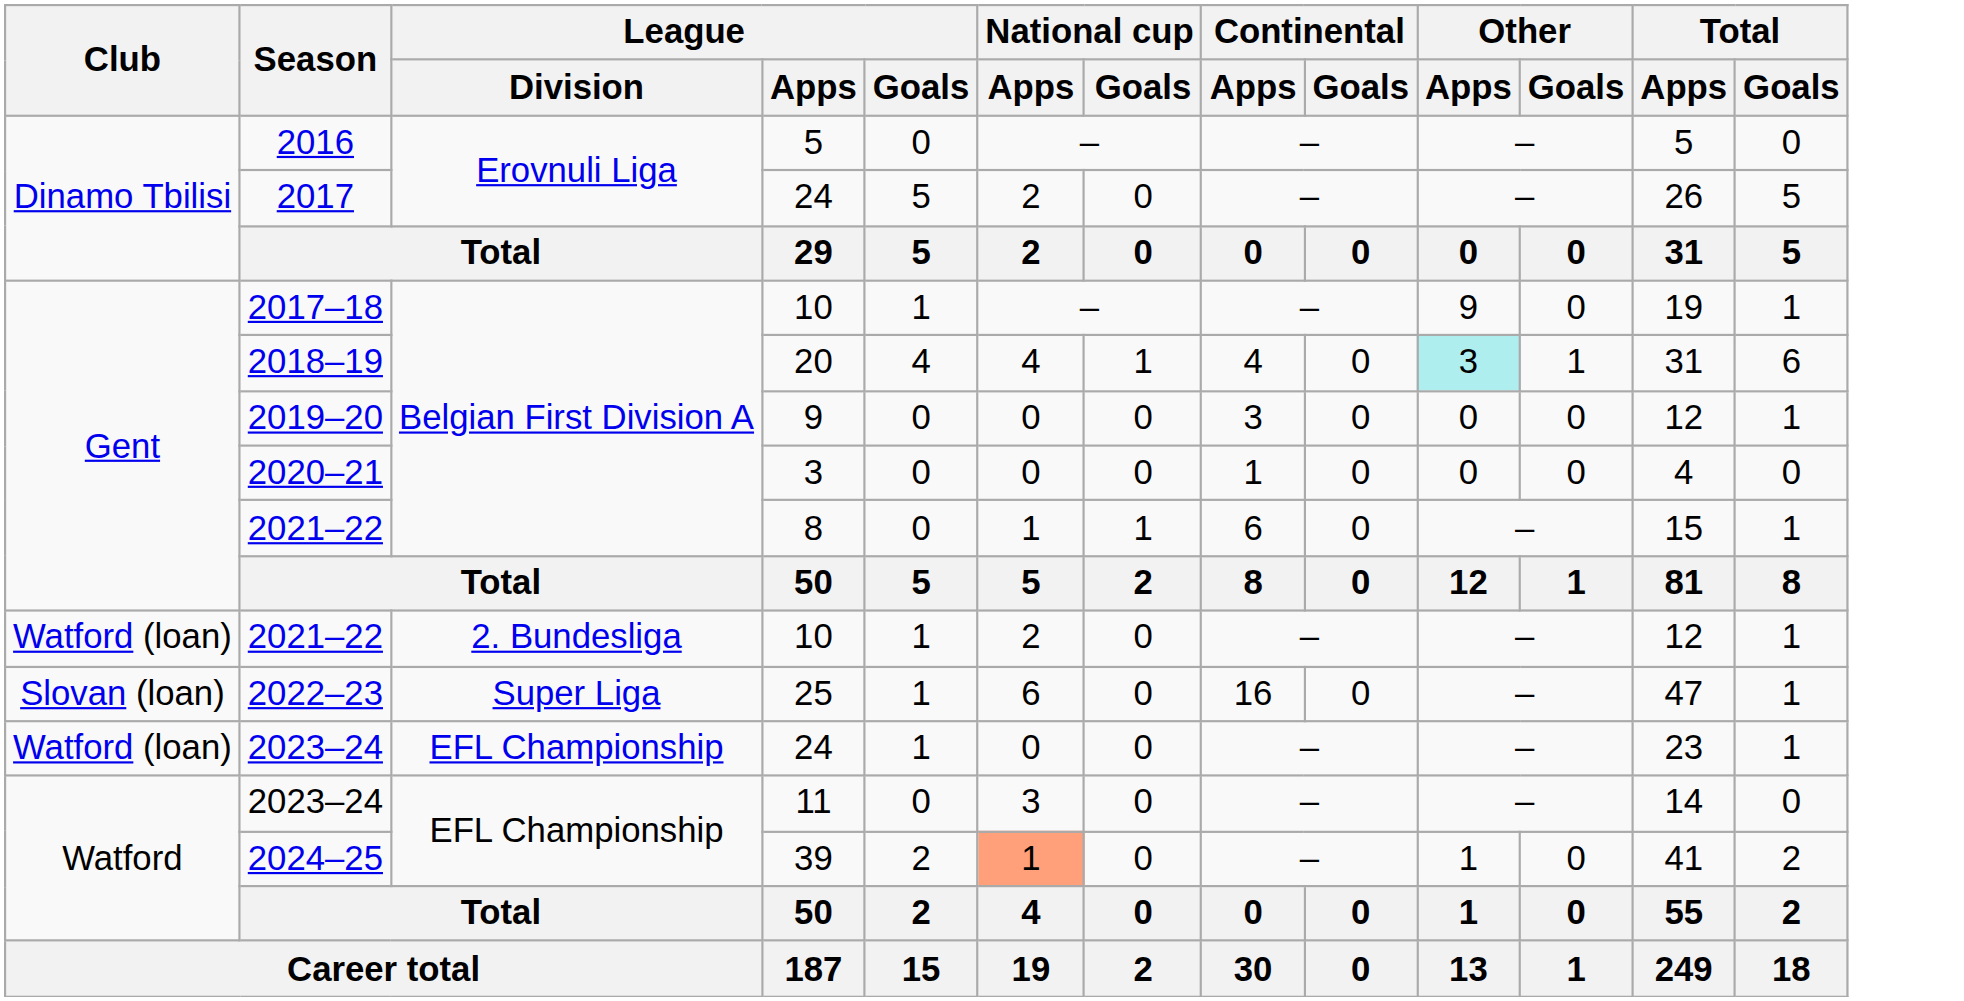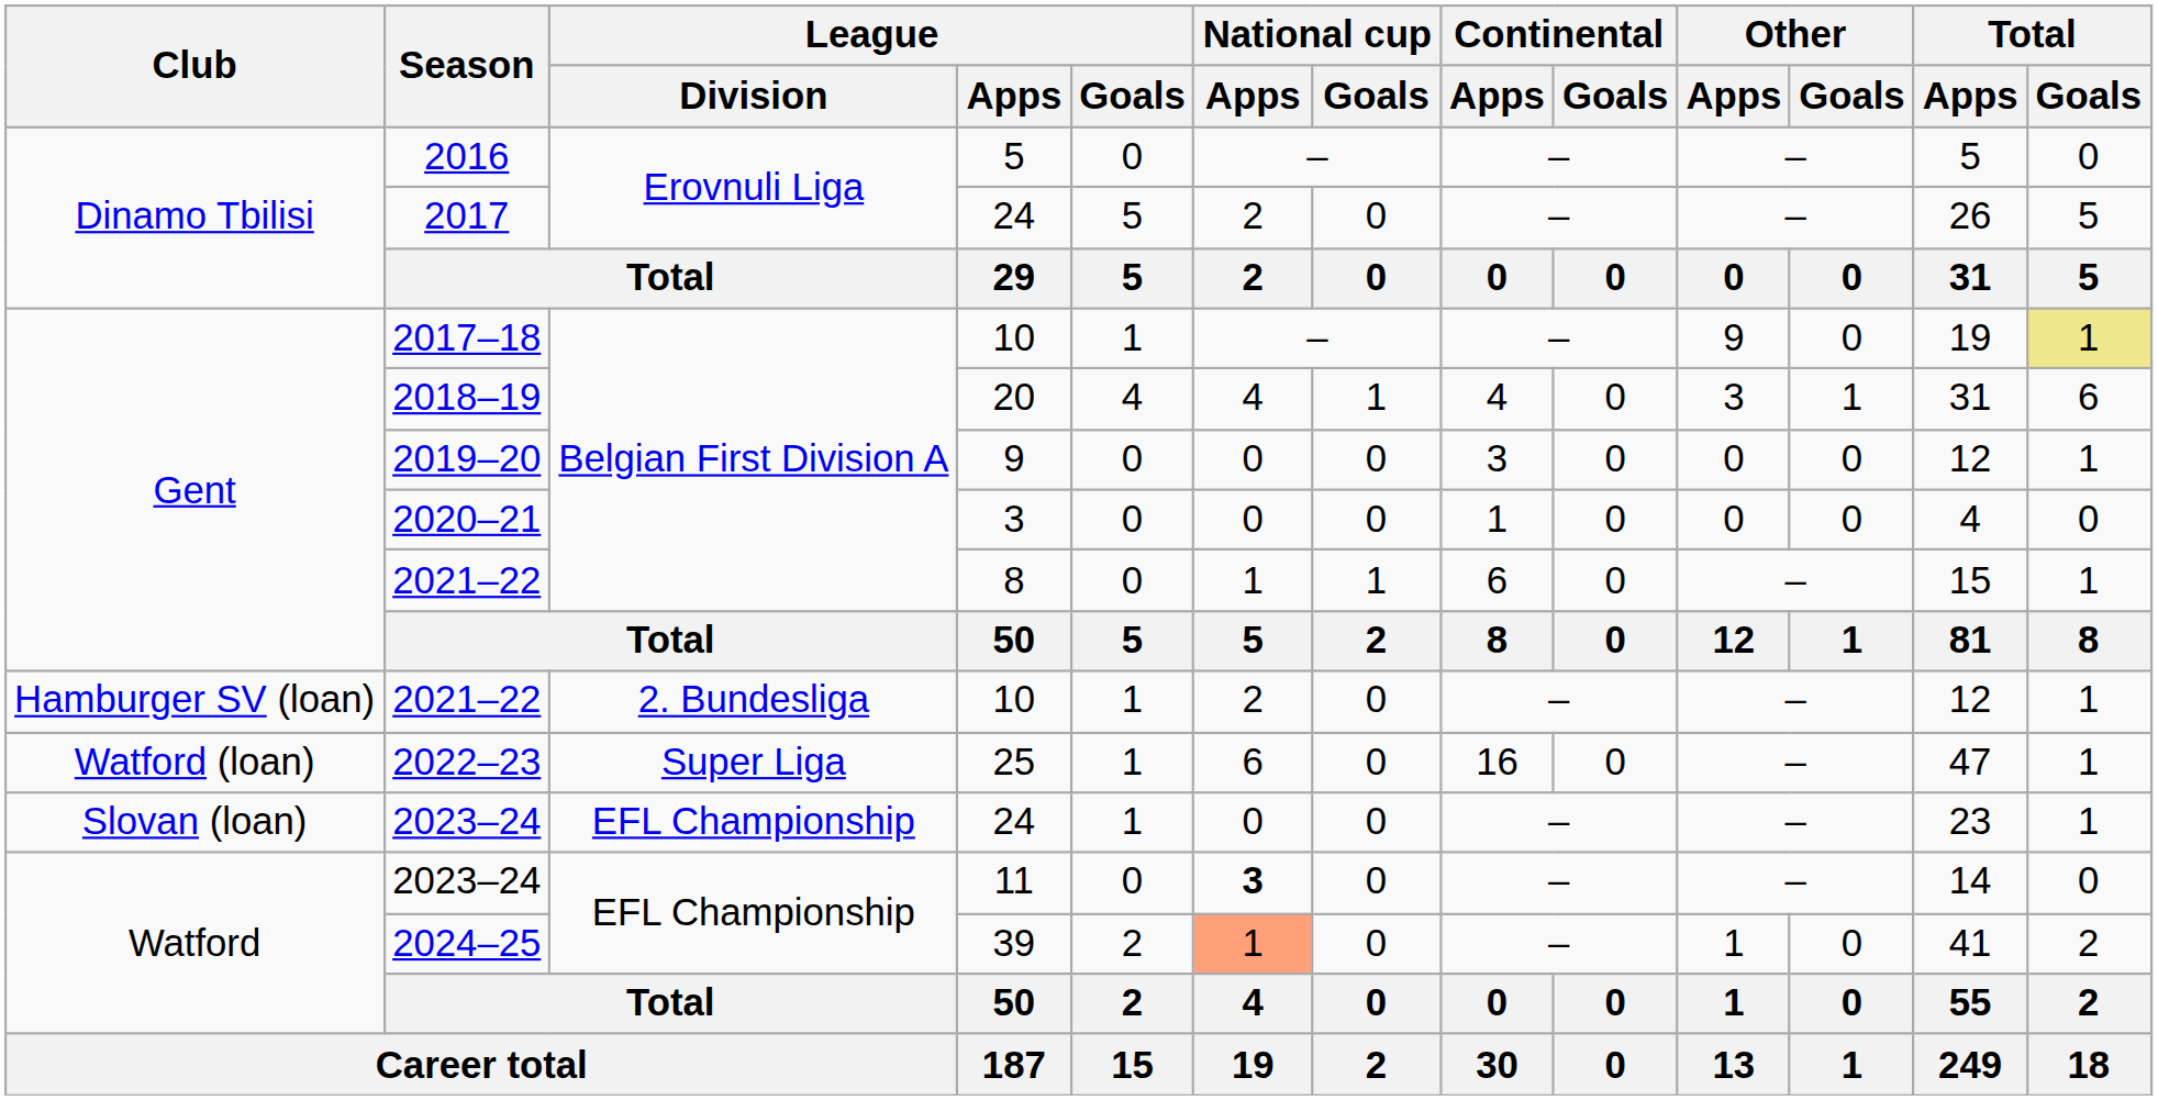2017–18 | Total / Goals: no background -> khaki background
2018–19 | Other / Apps: paleturquoise background -> no background
2021–22 / 10 | Club: Watford (loan) -> Hamburger SV (loan)
2022–23 | Club: Slovan (loan) -> Watford (loan)
2023–24 / 24 | Club: Watford (loan) -> Slovan (loan)
2023–24 / 11 | National cup / Apps: normal -> bold
